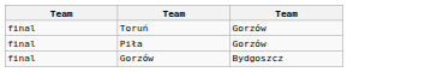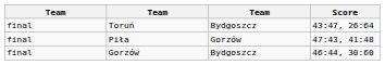+ column: Score | 43:47, 26:64 | 47:43, 41:48 | 46:44, 30:60
Toruń | column 3: Gorzów -> Bydgoszcz
